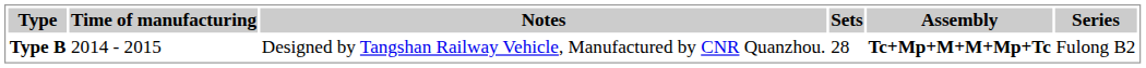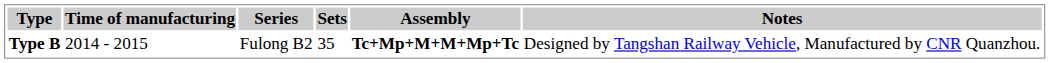columns swapped: Series <-> Notes
Type B | Sets: 28 -> 35
